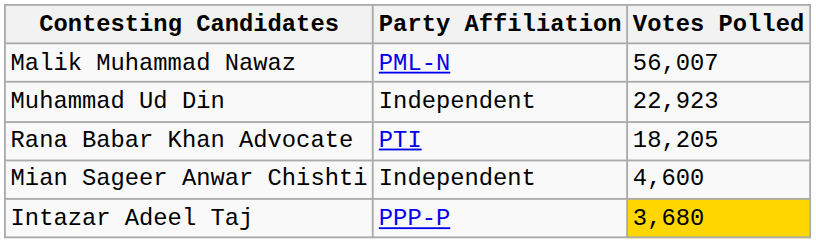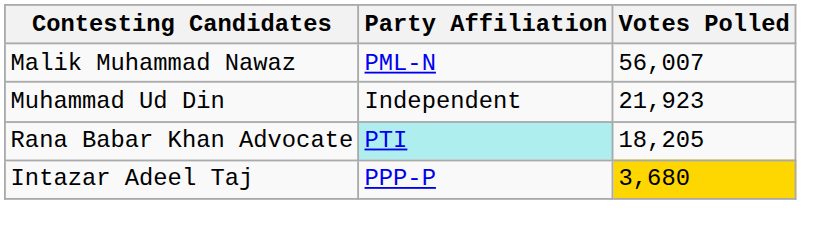Muhammad Ud Din | Votes Polled: 22,923 -> 21,923
Rana Babar Khan Advocate | Party Affiliation: no background -> paleturquoise background
- row: Mian Sageer Anwar Chishti | Independent | 4,600
